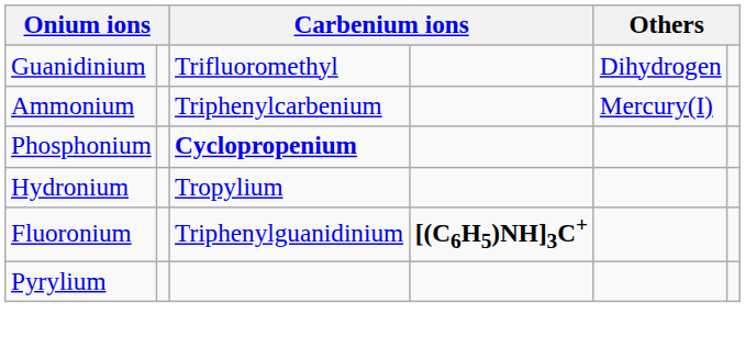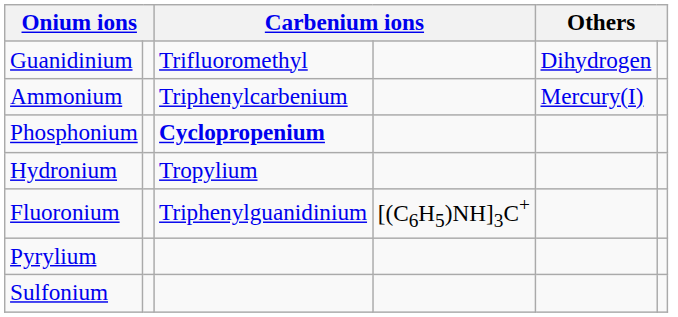Fluoronium | column 4: bold -> normal
+ row: Sulfonium
